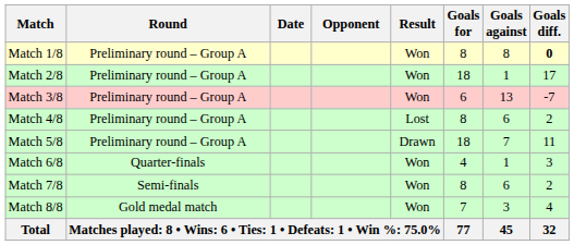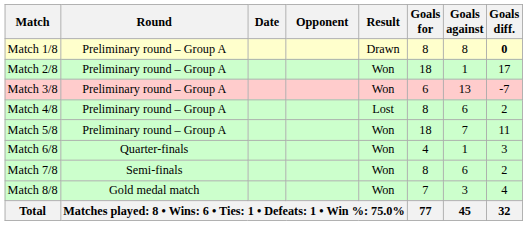Match 1/8 | Result: Won -> Drawn
Match 5/8 | Result: Drawn -> Won
